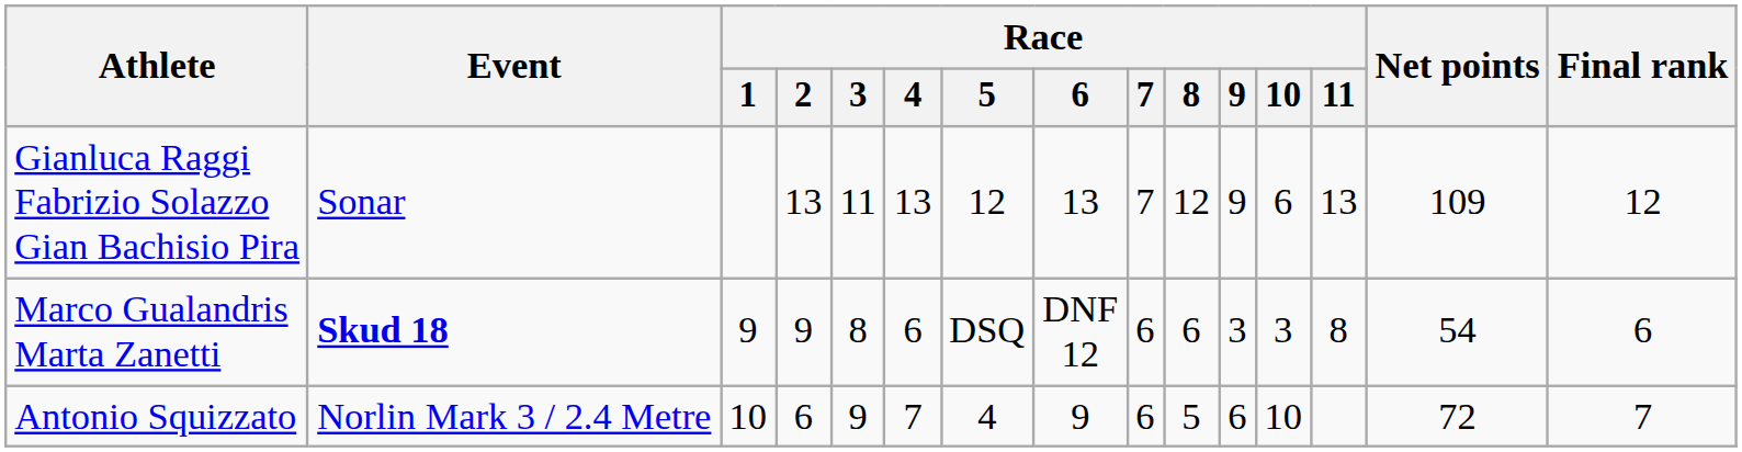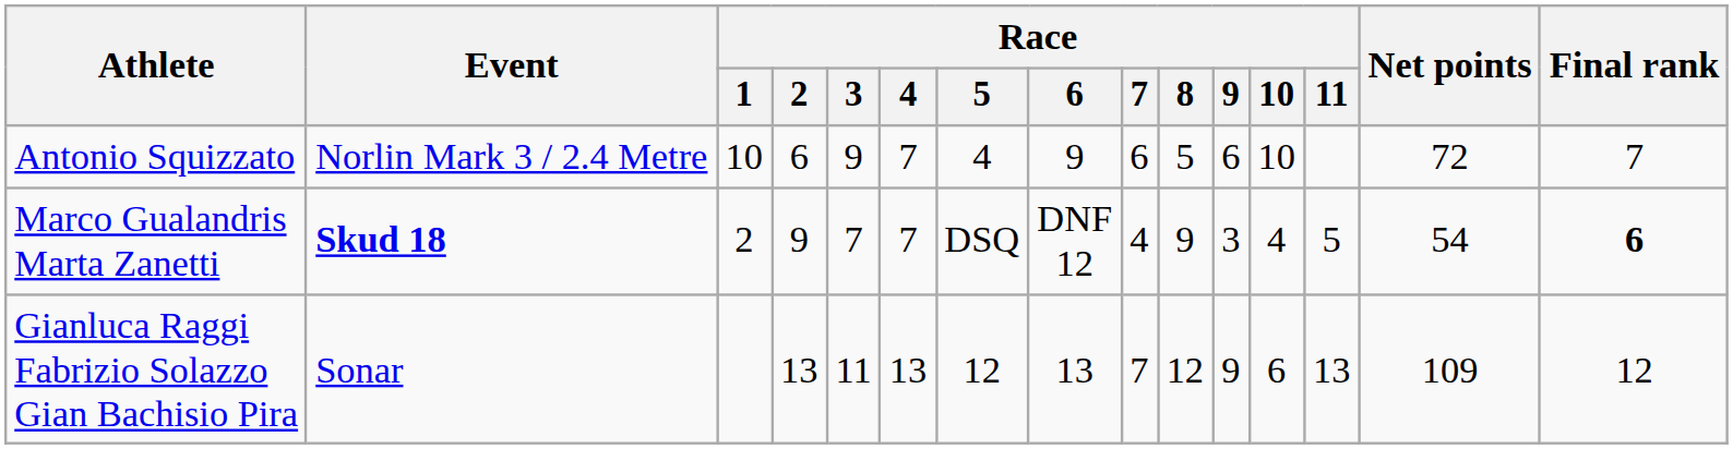rows swapped: Antonio Squizzato <-> Gianluca Raggi Fabrizio Solazzo Gian Bachisio Pira
Marco Gualandris Marta Zanetti | Race / 1: 9 -> 2
Marco Gualandris Marta Zanetti | Race / 3: 8 -> 7
Marco Gualandris Marta Zanetti | Race / 4: 6 -> 7
Marco Gualandris Marta Zanetti | Race / 7: 6 -> 4
Marco Gualandris Marta Zanetti | Race / 8: 6 -> 9
Marco Gualandris Marta Zanetti | Race / 10: 3 -> 4
Marco Gualandris Marta Zanetti | Race / 11: 8 -> 5
Marco Gualandris Marta Zanetti | Final rank: normal -> bold
